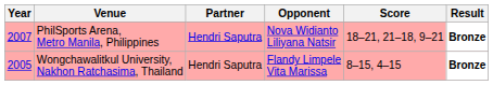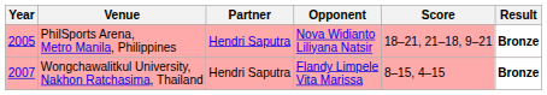PhilSports Arena, Metro Manila, Philippines | Year: 2007 -> 2005
Wongchawalitkul University, Nakhon Ratchasima, Thailand | Year: 2005 -> 2007
